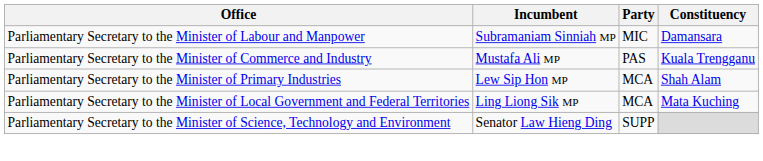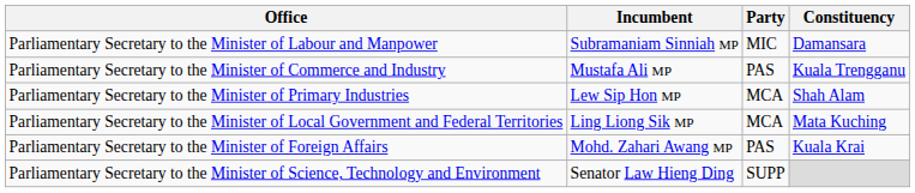+ row: Parliamentary Secretary to the Minister of Foreign Affairs | Mohd. Zahari Awang MP | PAS | Kuala Krai
